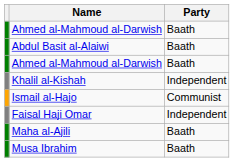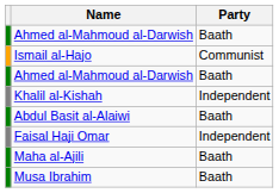rows swapped: Ismail al-Hajo <-> Abdul Basit al-Alaiwi
